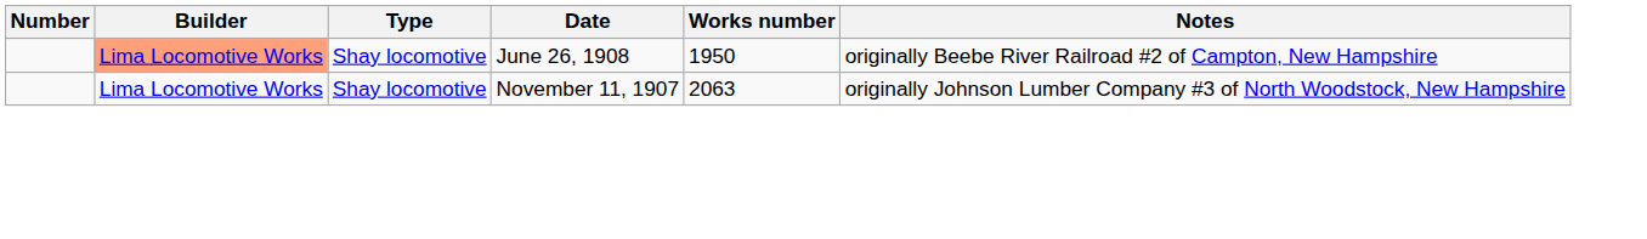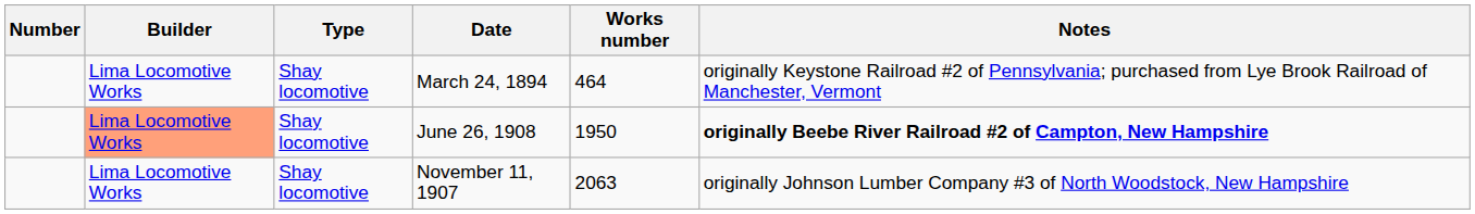+ row: Lima Locomotive Works | Shay locomotive | March 24, 1894 | 464 | originally Keystone Railroad #2 of Pennsylvania; purchased from Lye Brook Railroad of Manchester, Vermont
June 26, 1908 | Notes: normal -> bold
